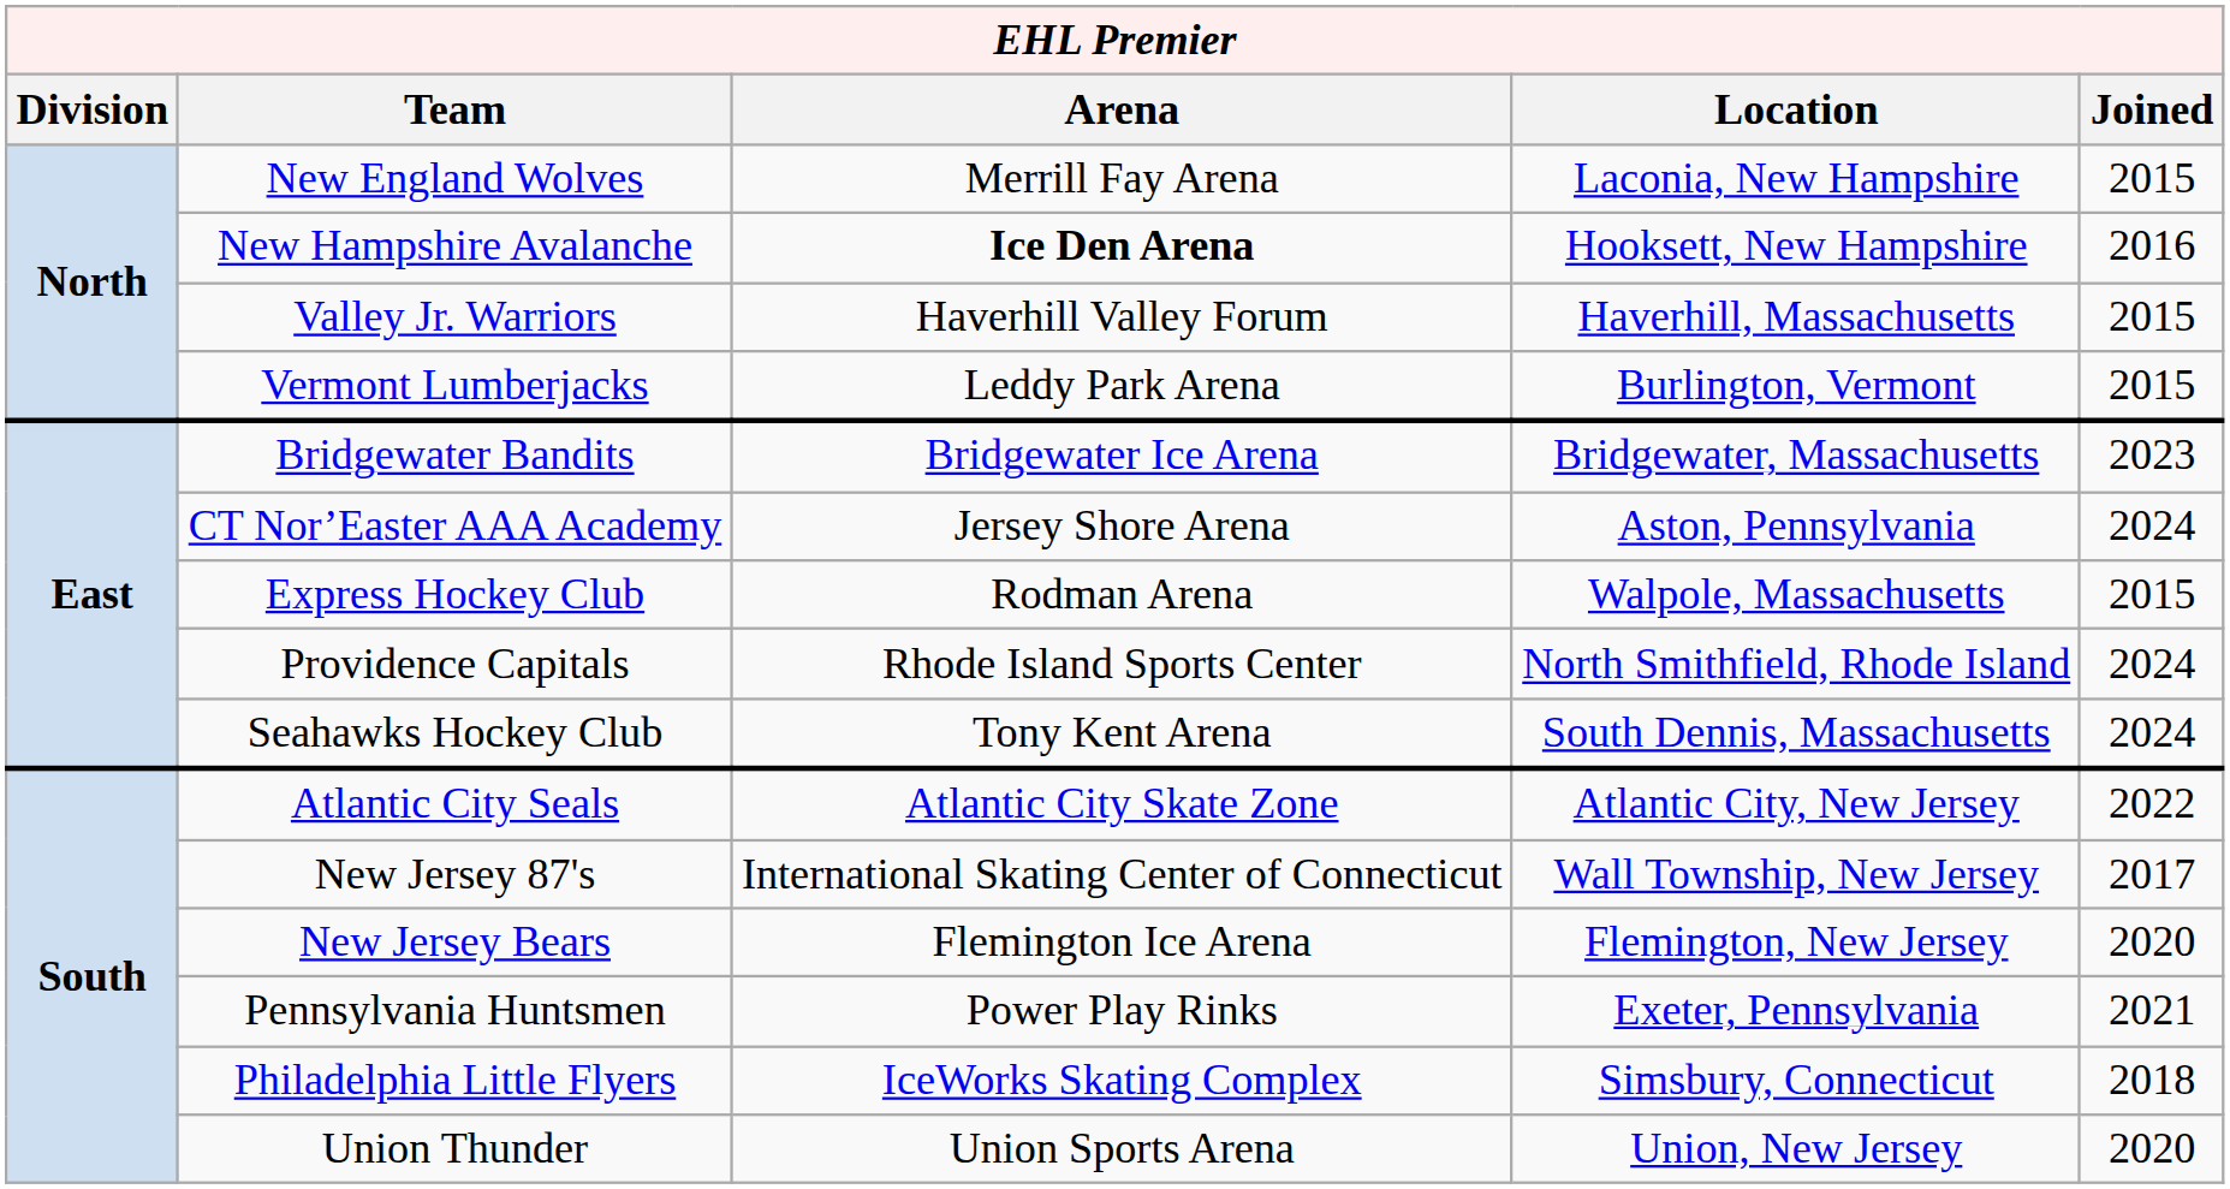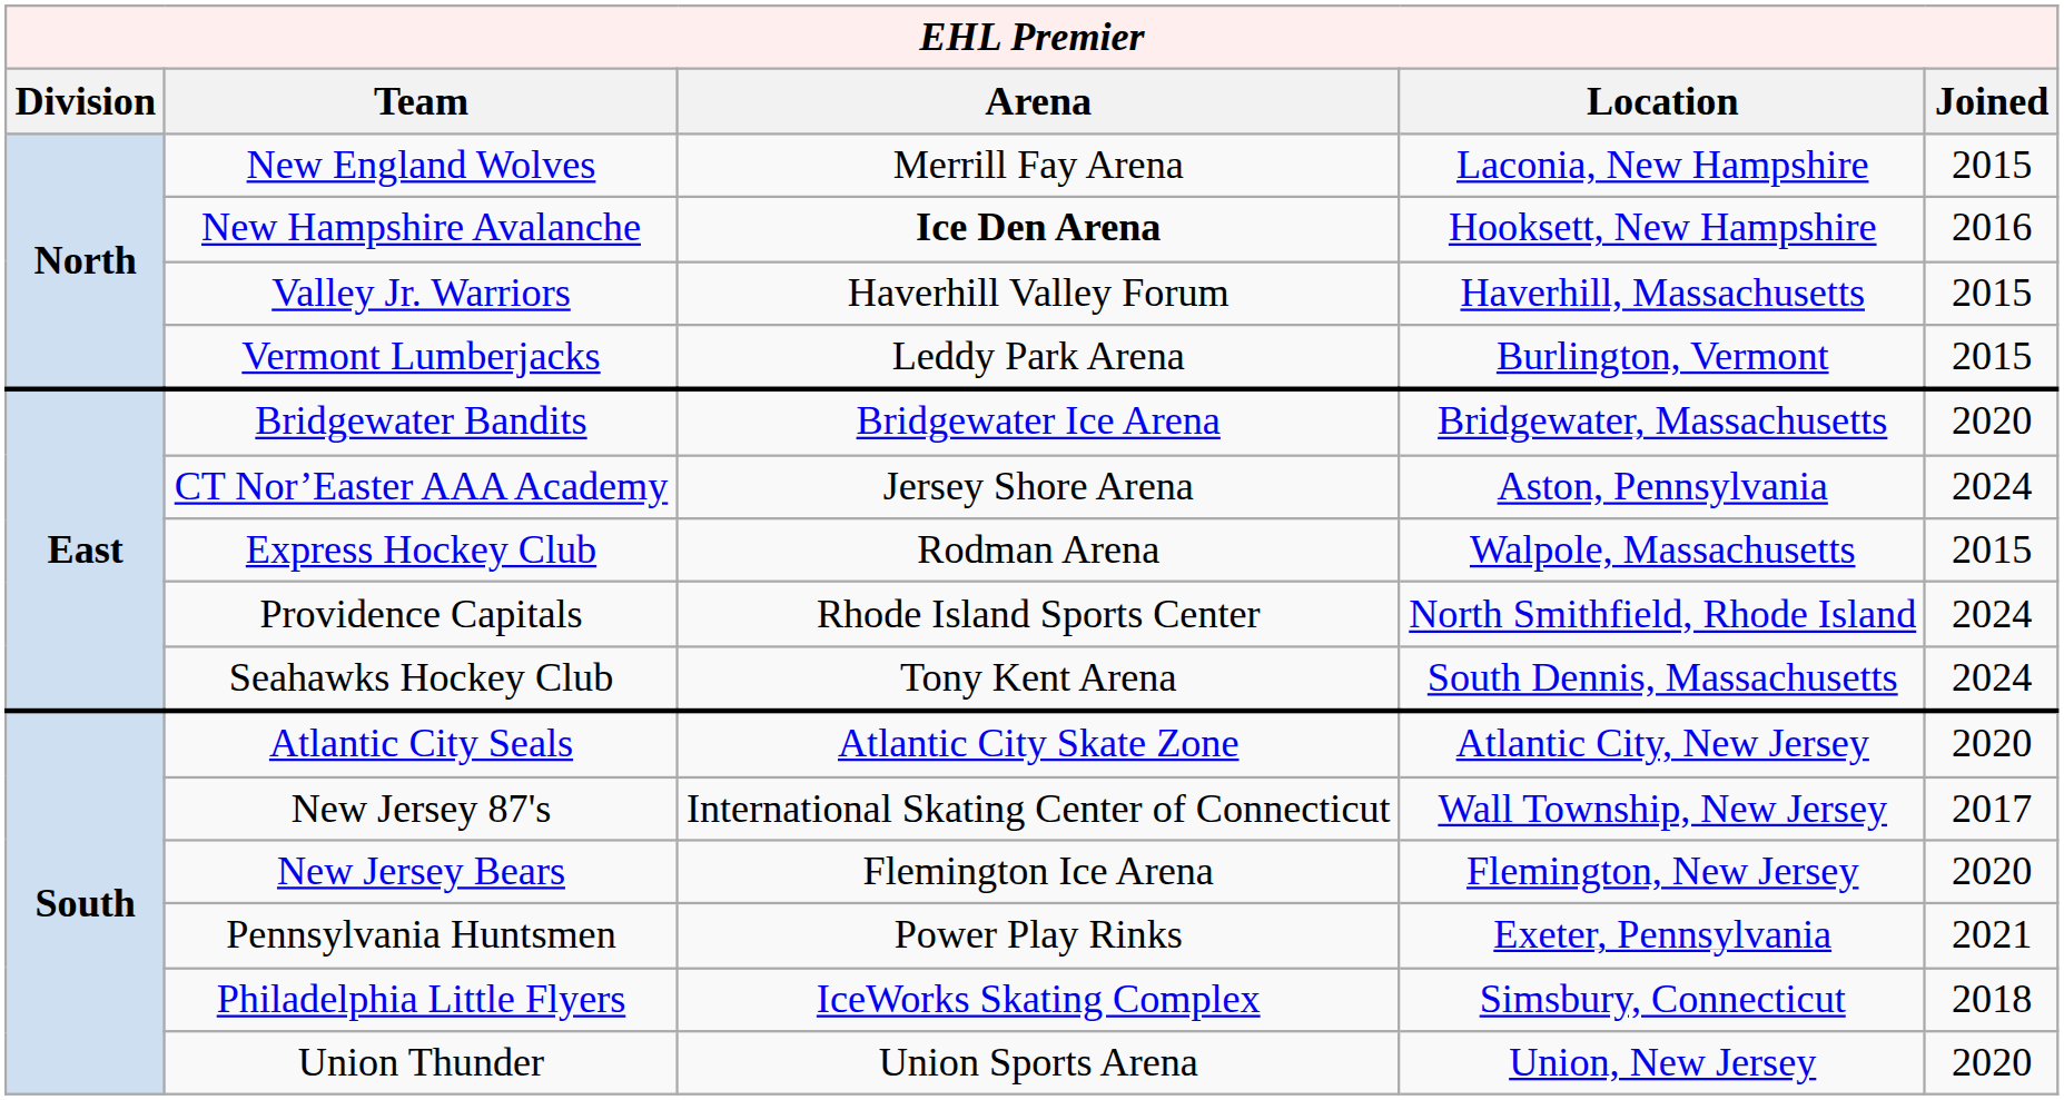Bridgewater Bandits | Joined: 2023 -> 2020
Atlantic City Seals | Joined: 2022 -> 2020
